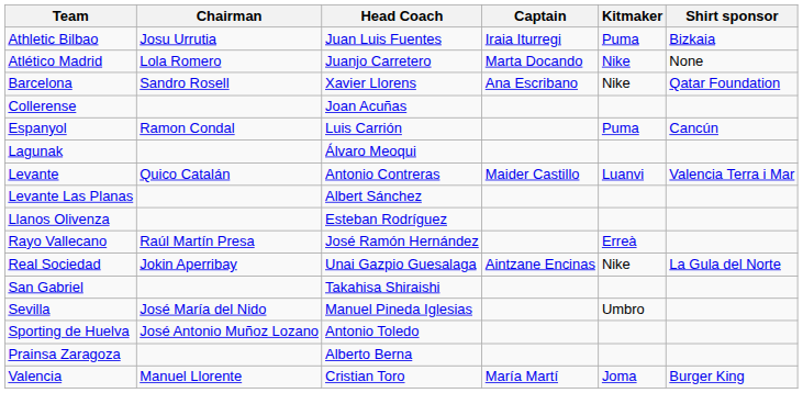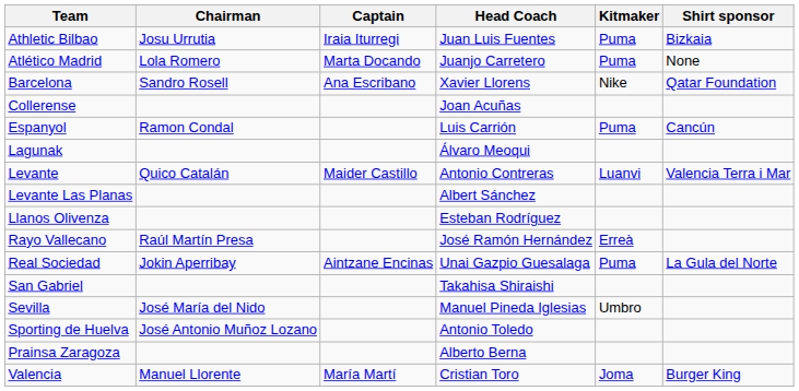columns swapped: Head Coach <-> Captain
Atlético Madrid | Kitmaker: Nike -> Puma
Real Sociedad | Kitmaker: Nike -> Puma
